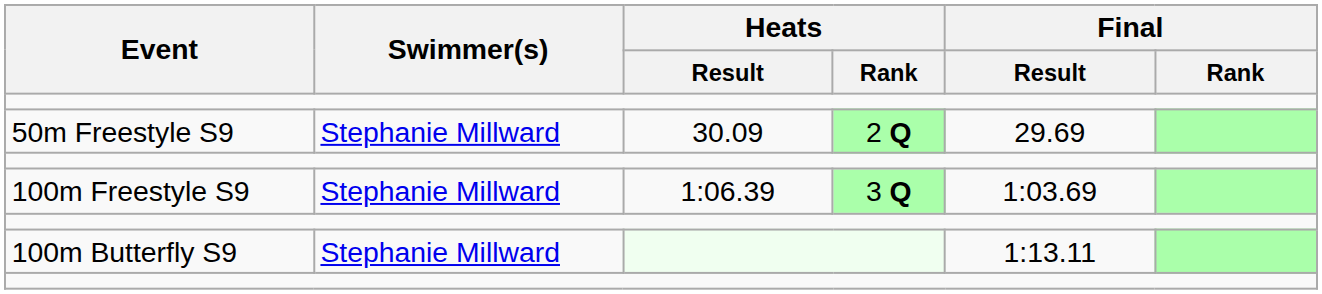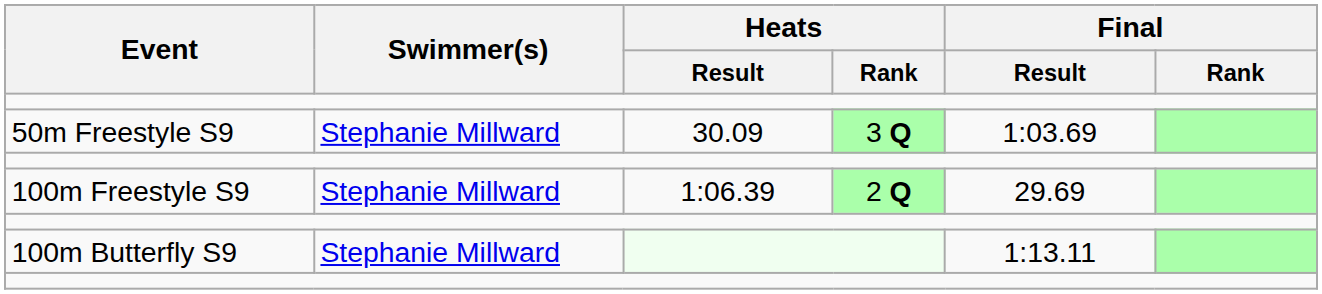50m Freestyle S9 | Heats / Rank: 2 Q -> 3 Q
50m Freestyle S9 | Final / Result: 29.69 -> 1:03.69
100m Freestyle S9 | Heats / Rank: 3 Q -> 2 Q
100m Freestyle S9 | Final / Result: 1:03.69 -> 29.69
